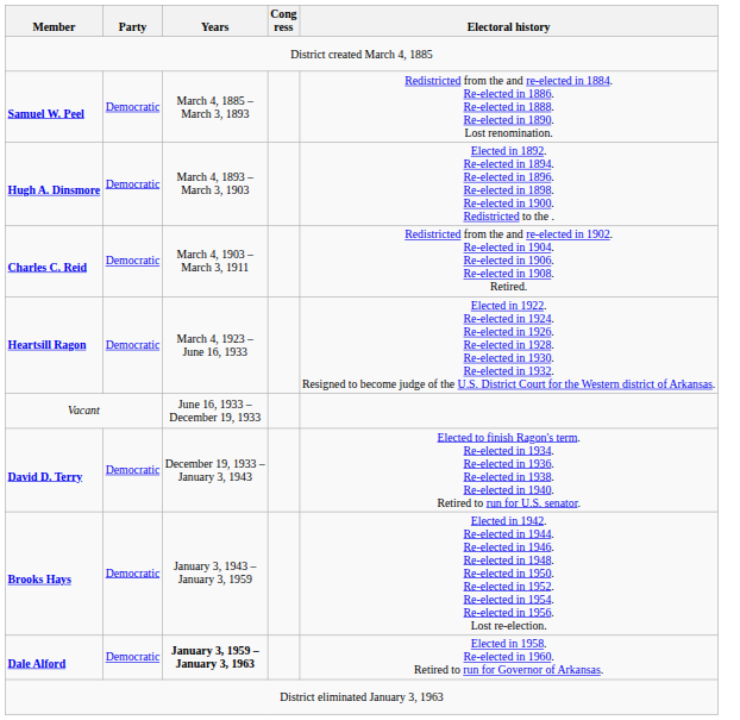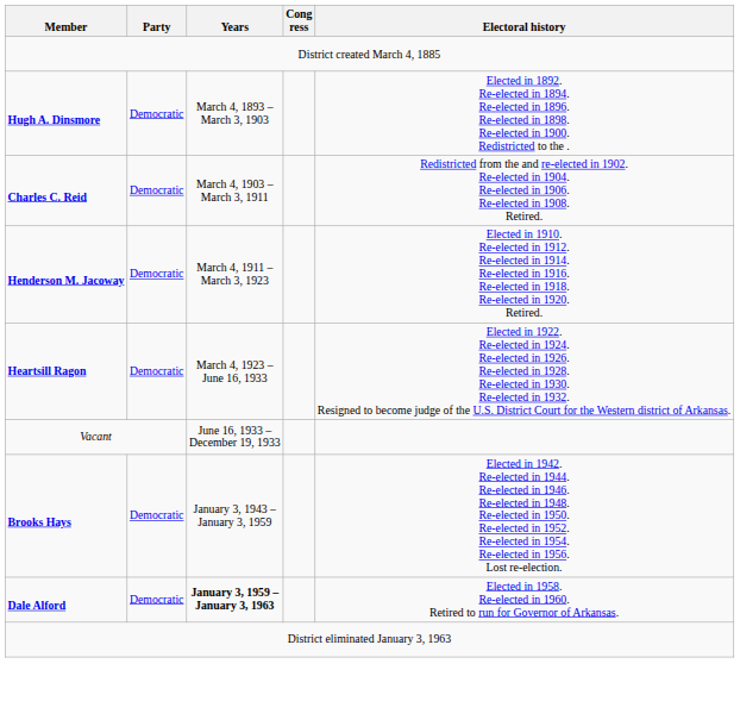- row: Samuel W. Peel | Democratic | March 4, 1885 – March 3, 1893 | Redistricted from the and re-elected in 1884. Re-elected in 1886. Re-elected in 1888. Re-elected in 1890. Lost renomination.
+ row: Henderson M. Jacoway | Democratic | March 4, 1911 – March 3, 1923 | Elected in 1910. Re-elected in 1912. Re-elected in 1914. Re-elected in 1916. Re-elected in 1918. Re-elected in 1920. Retired.
- row: David D. Terry | Democratic | December 19, 1933 – January 3, 1943 | Elected to finish Ragon's term. Re-elected in 1934. Re-elected in 1936. Re-elected in 1938. Re-elected in 1940. Retired to run for U.S. senator.
